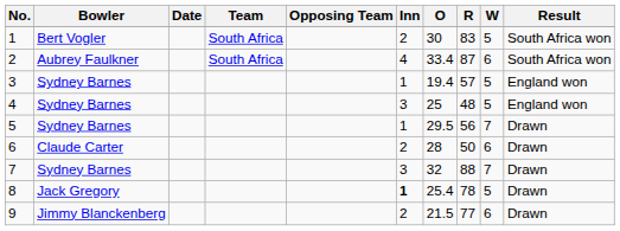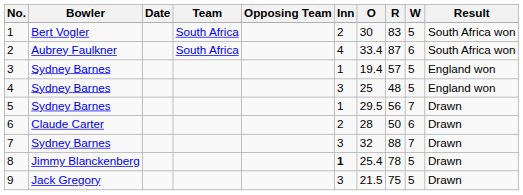8 | Bowler: Jack Gregory -> Jimmy Blanckenberg
9 | Bowler: Jimmy Blanckenberg -> Jack Gregory
9 | Inn: 2 -> 3
9 | R: 77 -> 75
9 | W: 6 -> 5
